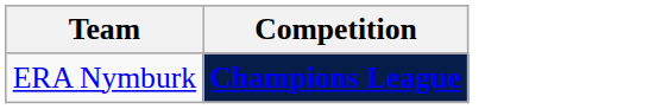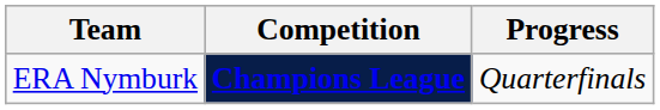+ column: Progress | Quarterfinals
